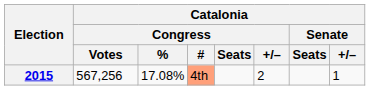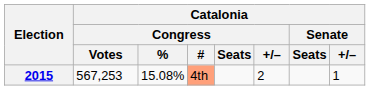2015 | Catalonia / Congress / Votes: 567,256 -> 567,253
2015 | Catalonia / Congress / %: 17.08% -> 15.08%
